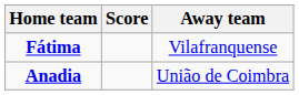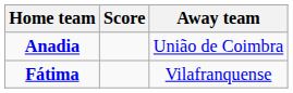rows swapped: Anadia <-> Fátima
